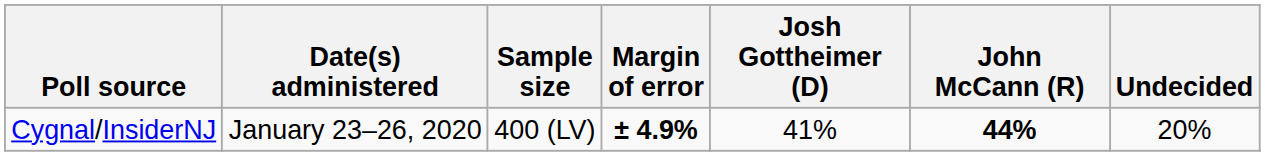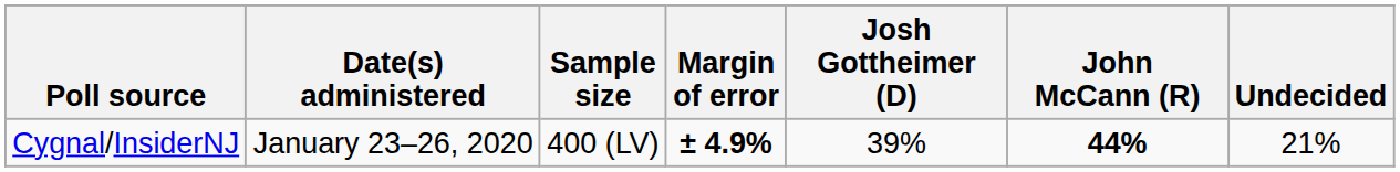Cygnal/InsiderNJ | Josh Gottheimer (D): 41% -> 39%
Cygnal/InsiderNJ | Undecided: 20% -> 21%
